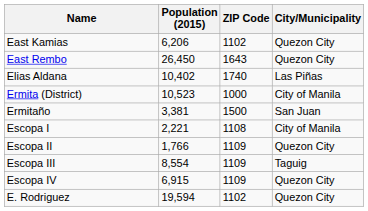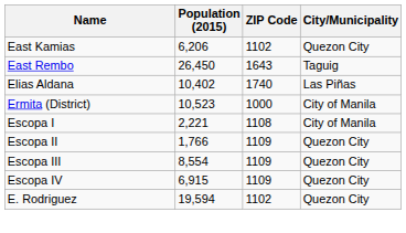East Rembo | City/Municipality: Quezon City -> Taguig
- row: Ermitaño | 3,381 | 1500 | San Juan
Escopa III | City/Municipality: Taguig -> Quezon City
